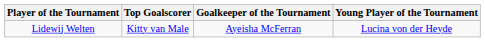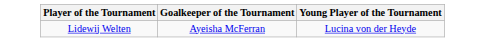- column: Top Goalscorer | Kitty van Male
